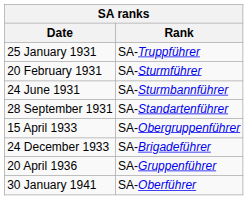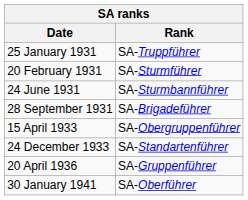28 September 1931 | Rank: SA-Standartenführer -> SA-Brigadeführer
24 December 1933 | Rank: SA-Brigadeführer -> SA-Standartenführer
